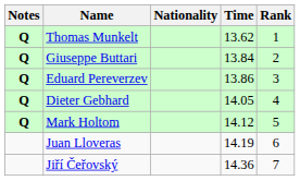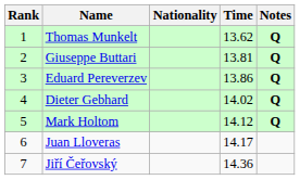columns swapped: Rank <-> Notes
Giuseppe Buttari | Time: 13.84 -> 13.81
Dieter Gebhard | Time: 14.05 -> 14.02
Juan Lloveras | Time: 14.19 -> 14.17
